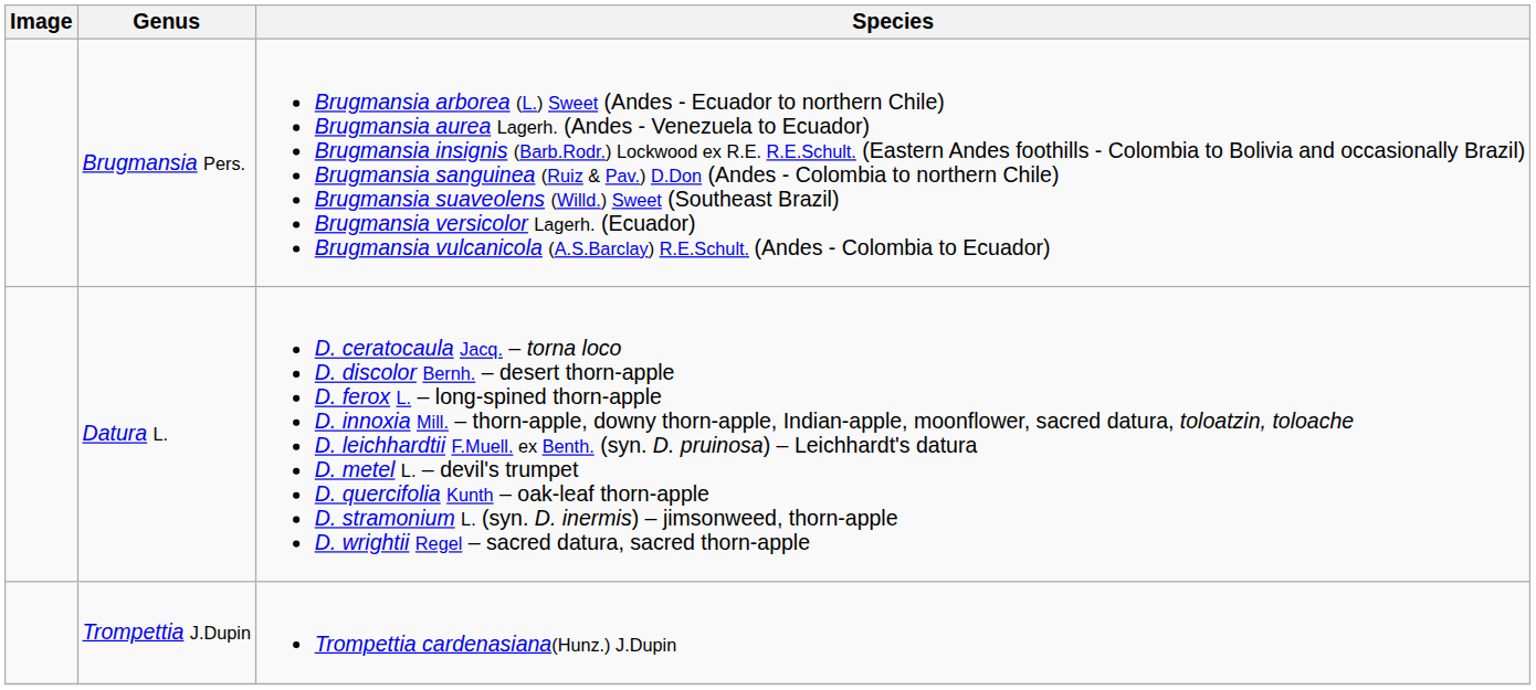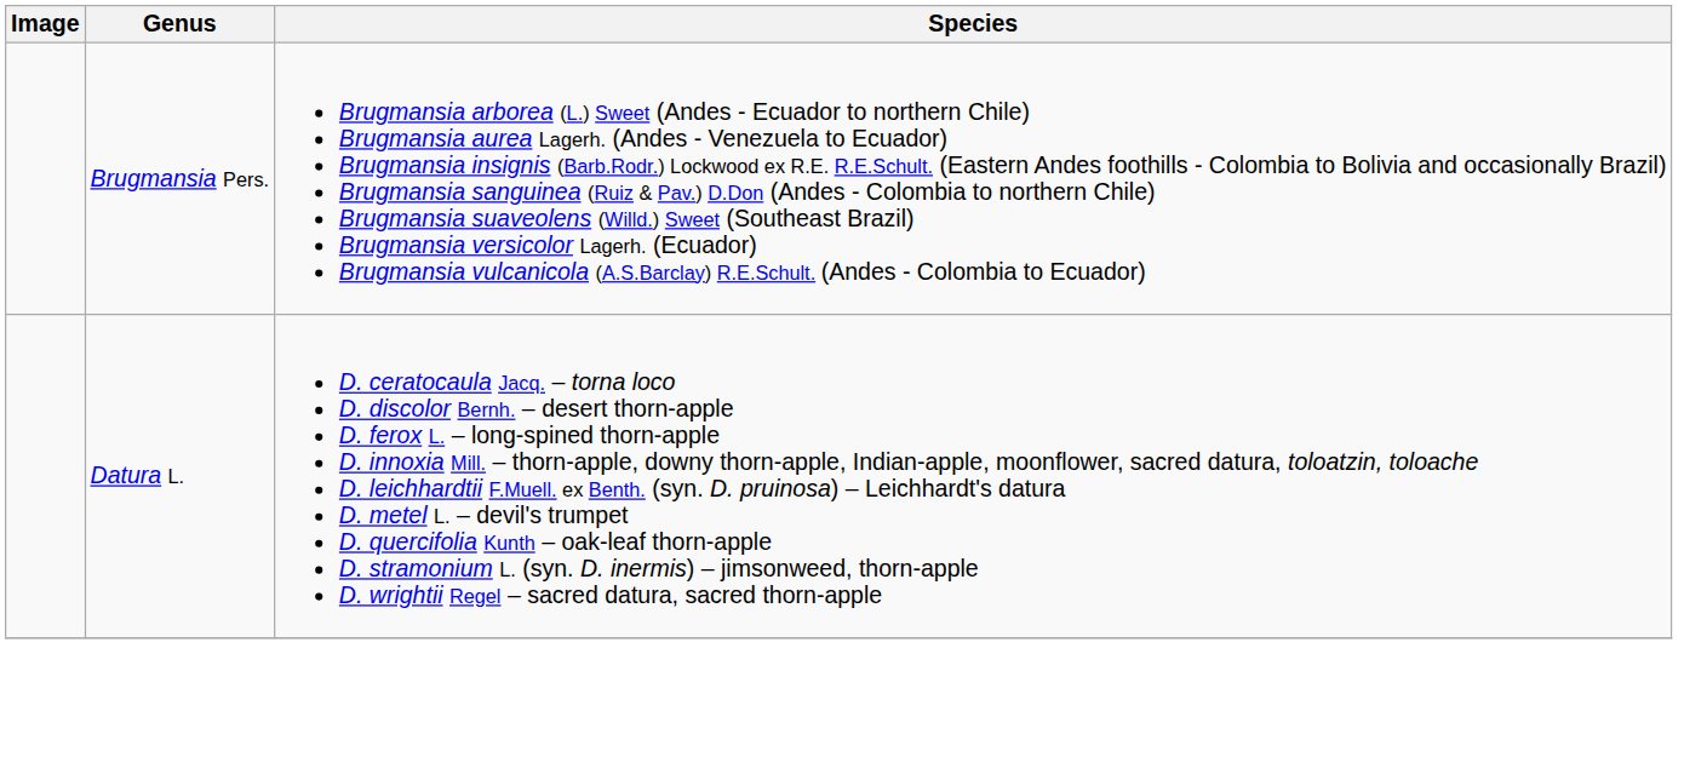- row: Trompettia J.Dupin | Trompettia cardenasiana(Hunz.) J.Dupin
